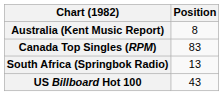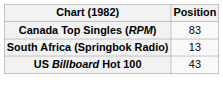- row: Australia (Kent Music Report) | 8
